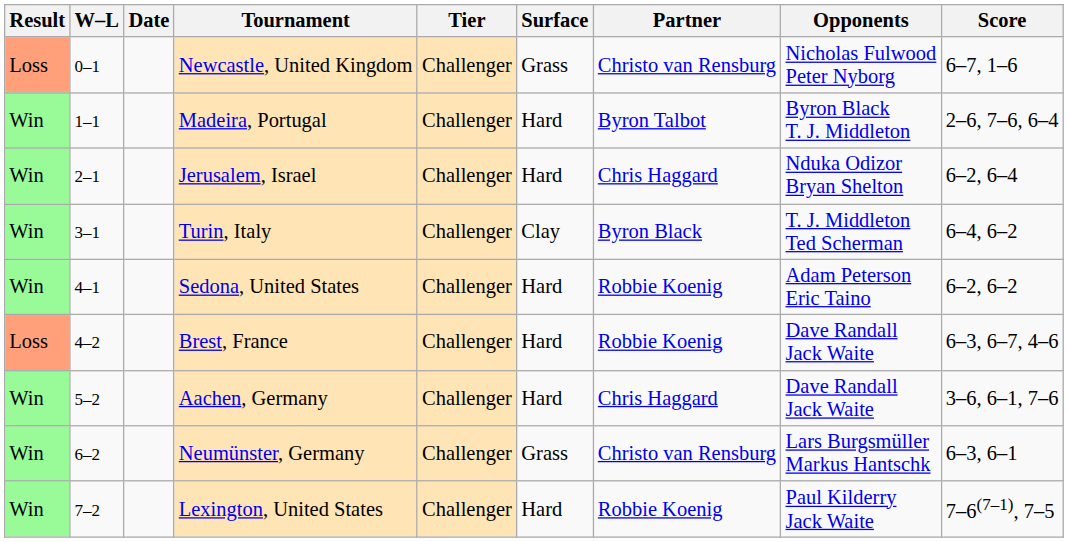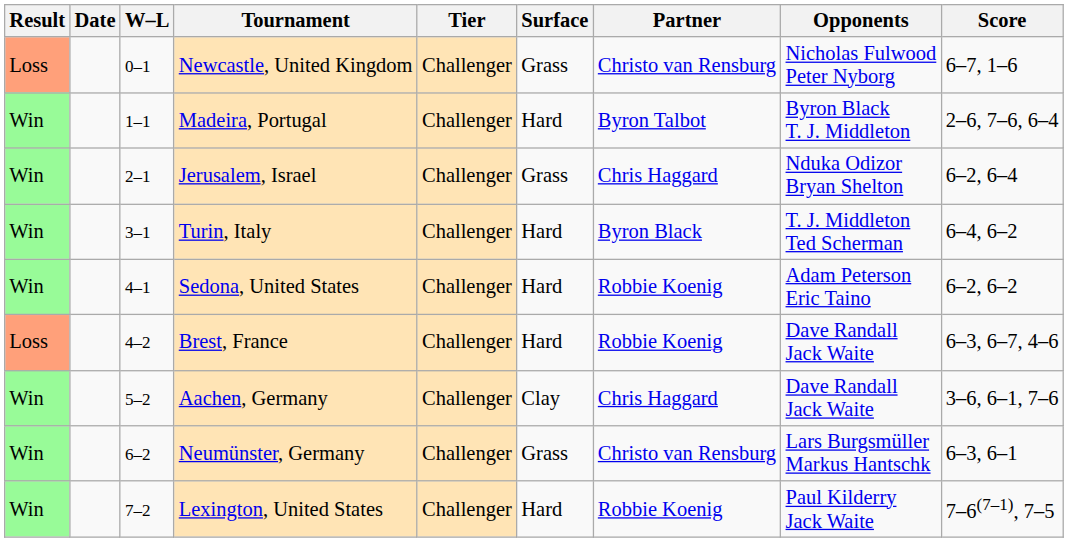columns swapped: W–L <-> Date
Jerusalem, Israel | Surface: Hard -> Grass
Turin, Italy | Surface: Clay -> Hard
Aachen, Germany | Surface: Hard -> Clay
